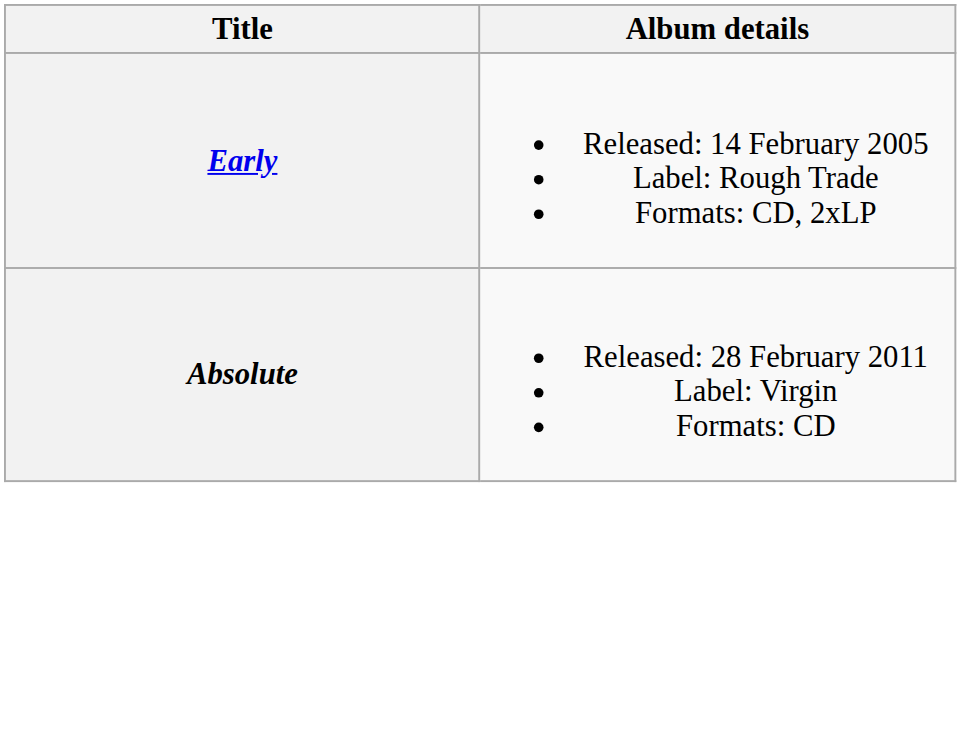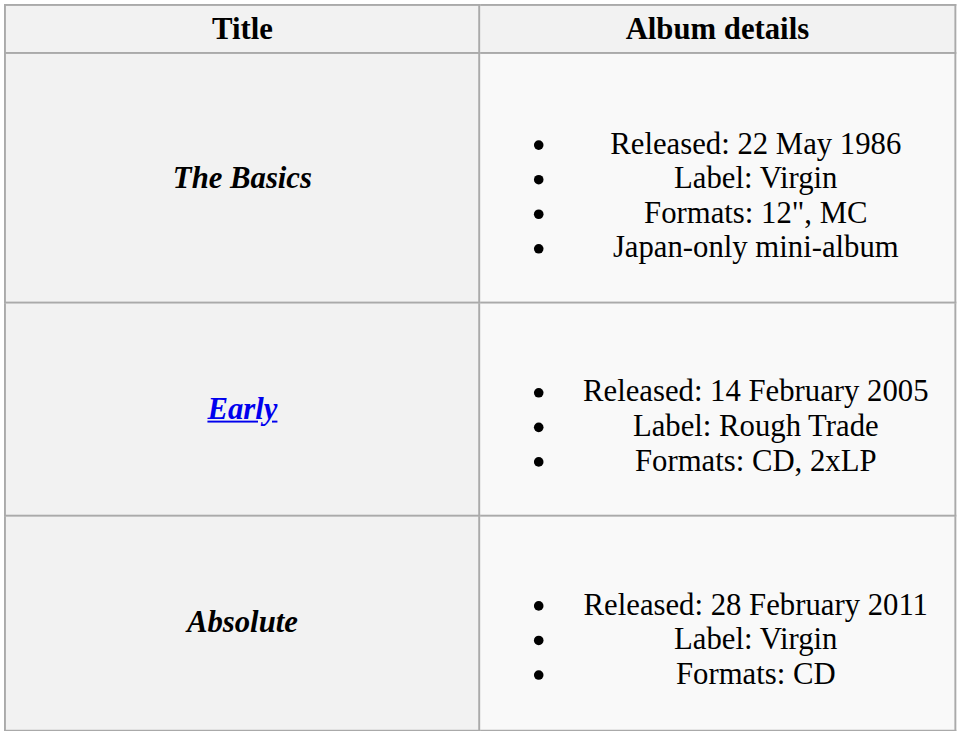+ row: The Basics | Released: 22 May 1986 Label: Virgin Formats: 12", MC Japan-only mini-album
